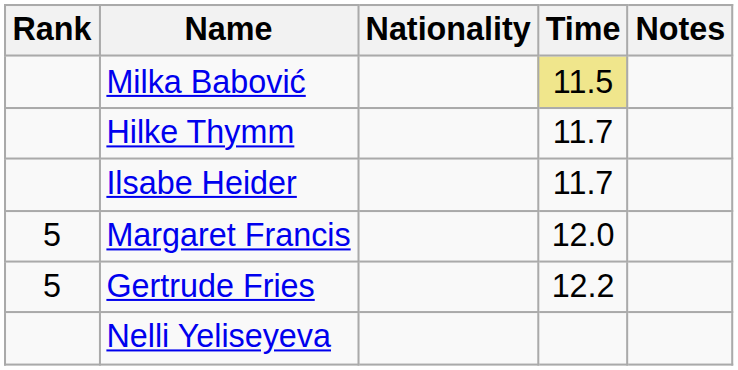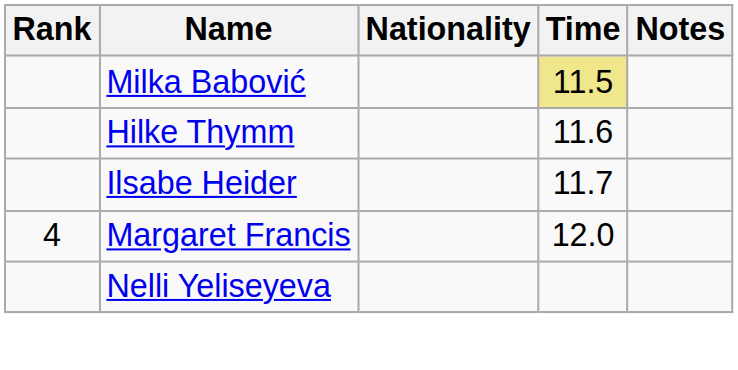Hilke Thymm | Time: 11.7 -> 11.6
Margaret Francis | Rank: 5 -> 4
- row: 5 | Gertrude Fries | 12.2
